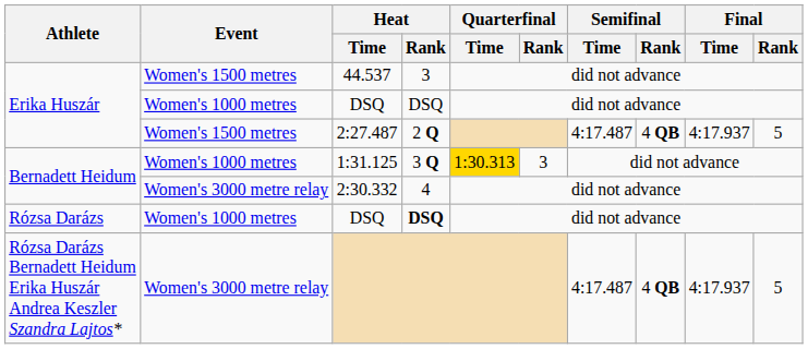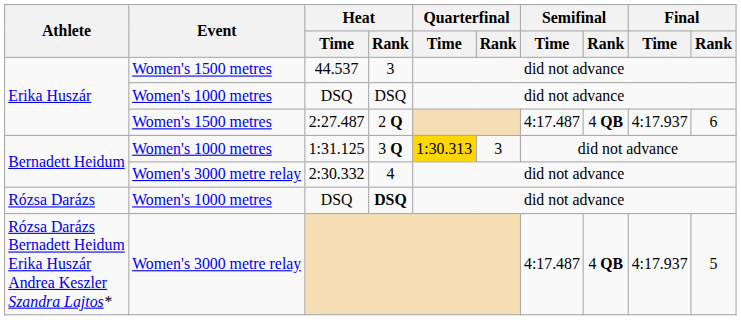2:27.487 | Final / Rank: 5 -> 6
